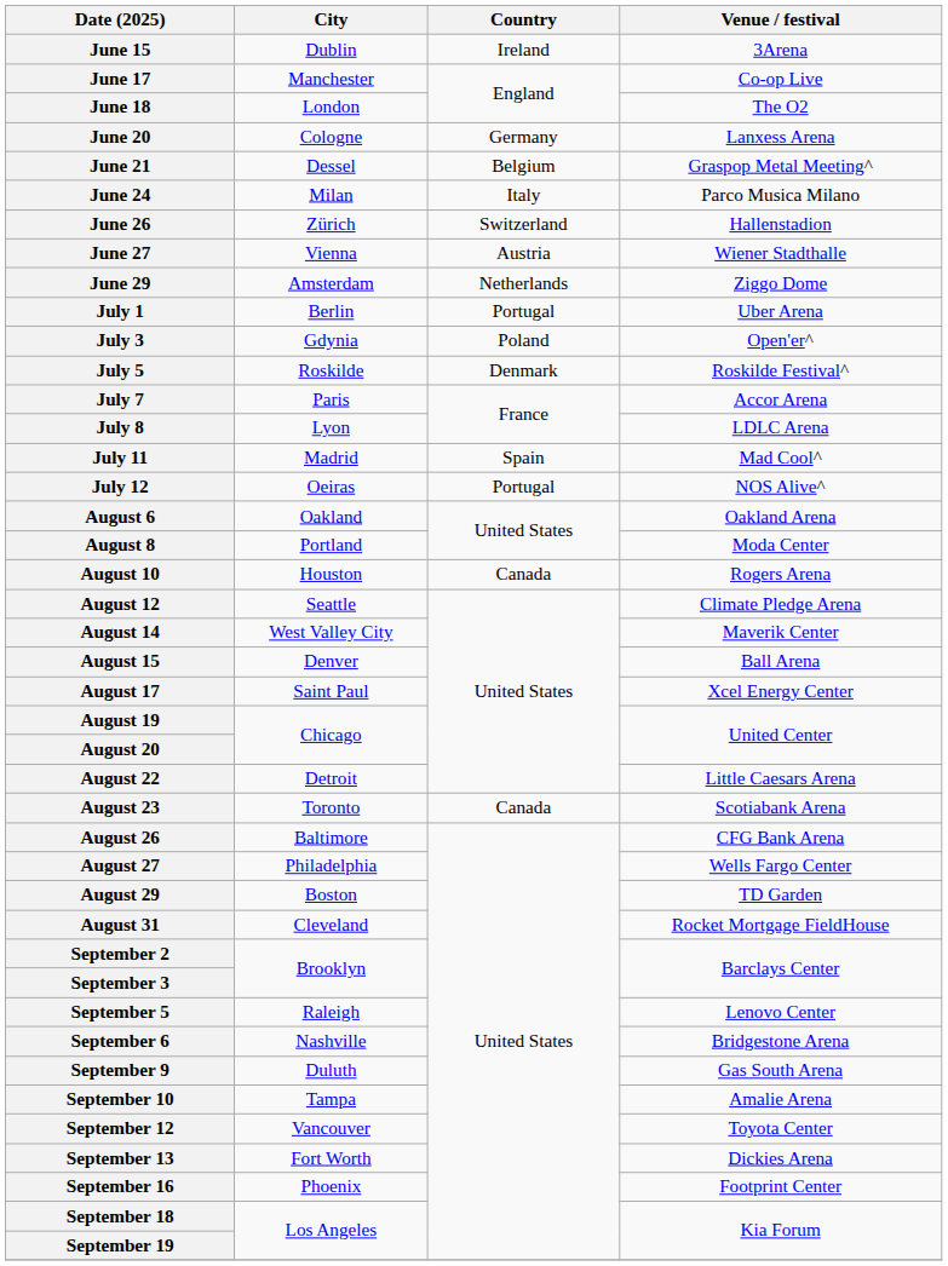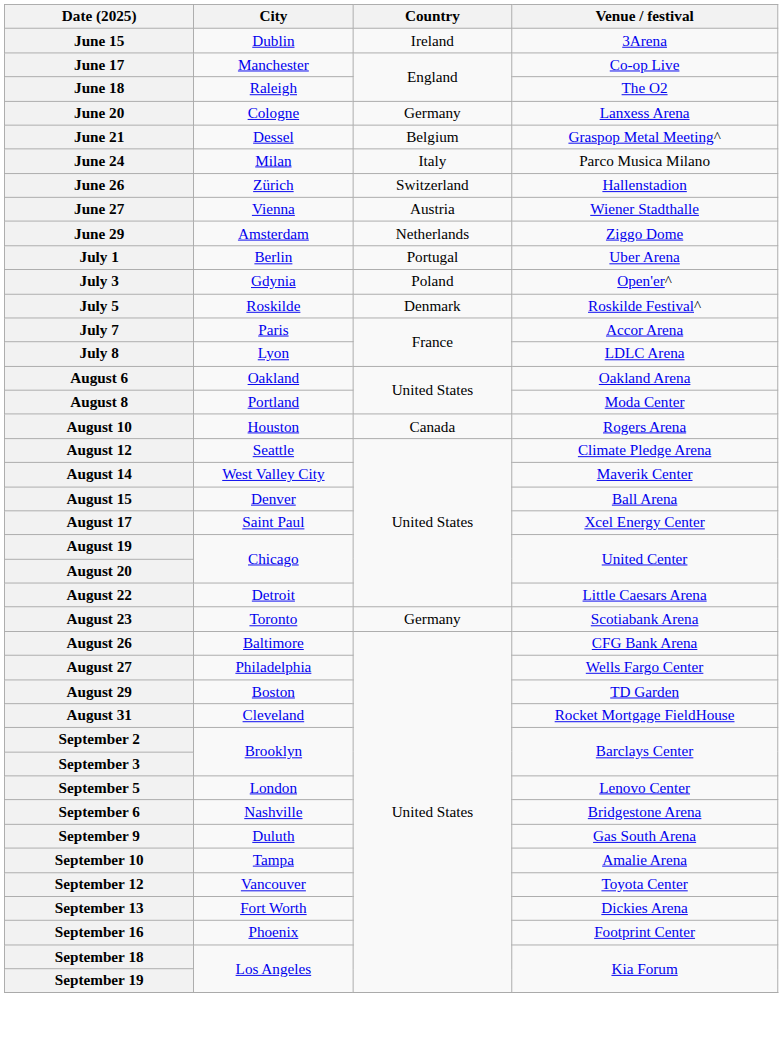June 18 | City: London -> Raleigh
- row: July 11 | Madrid | Spain | Mad Cool^
- row: July 12 | Oeiras | Portugal | NOS Alive^
August 23 | Country: Canada -> Germany
September 5 | City: Raleigh -> London
